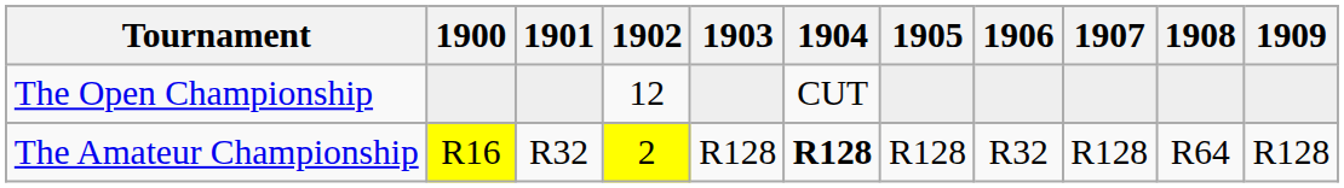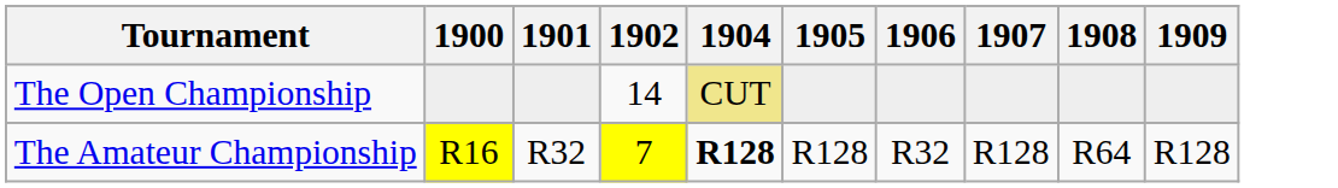- column: 1903 | R128
The Open Championship | 1902: 12 -> 14
The Open Championship | 1904: no background -> khaki background
The Amateur Championship | 1902: 2 -> 7
